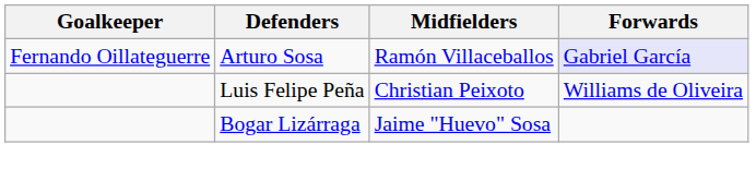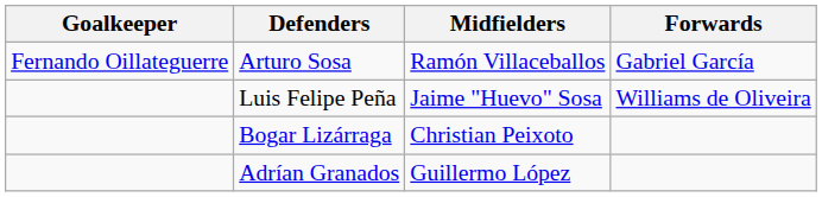Arturo Sosa | Forwards: lavender background -> no background
Luis Felipe Peña | Midfielders: Christian Peixoto -> Jaime "Huevo" Sosa
Bogar Lizárraga | Midfielders: Jaime "Huevo" Sosa -> Christian Peixoto
+ row: Adrían Granados | Guillermo López
